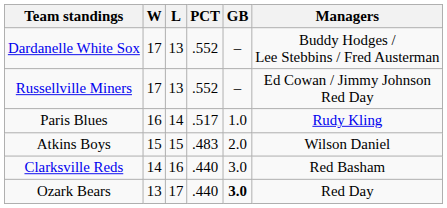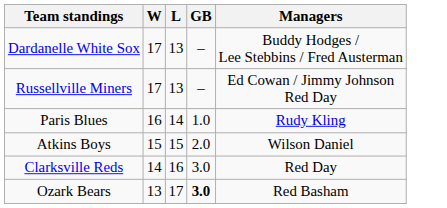- column: PCT | .552 | .552 | .517 | .483 | .440 | .440
Clarksville Reds | Managers: Red Basham -> Red Day
Ozark Bears | Managers: Red Day -> Red Basham
